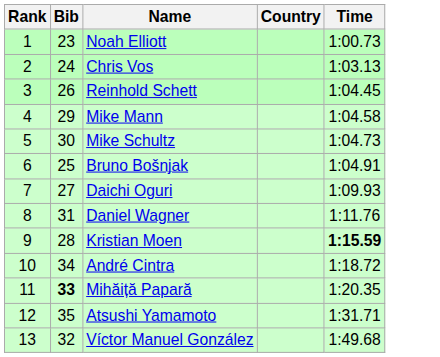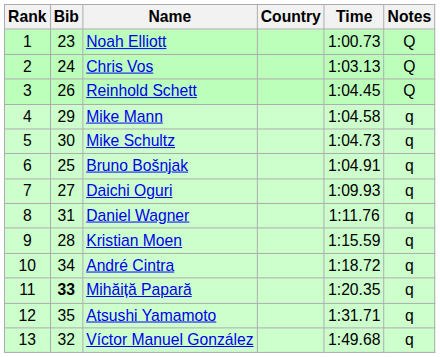+ column: Notes | Q | Q | Q | q | q | q | q | q | q | q | q | q | q
Kristian Moen | Time: bold -> normal
